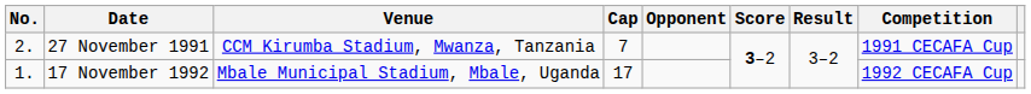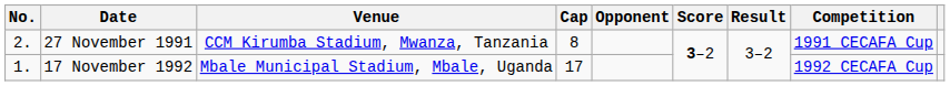27 November 1991 | Cap: 7 -> 8
